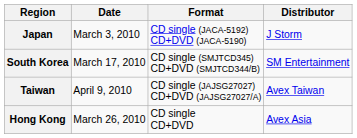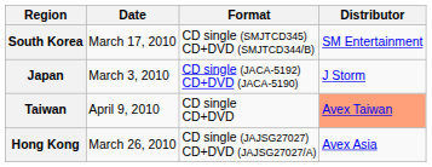rows swapped: Japan <-> South Korea
Taiwan | Format: CD single (JAJSG27027) CD+DVD (JAJSG27027/A) -> CD single CD+DVD
Taiwan | Distributor: no background -> lightsalmon background
Hong Kong | Format: CD single CD+DVD -> CD single (JAJSG27027) CD+DVD (JAJSG27027/A)
